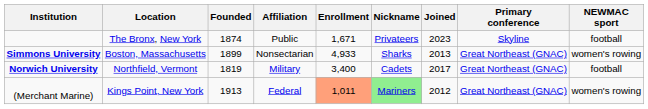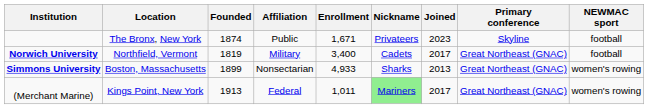rows swapped: Norwich University <-> Simmons University
(Merchant Marine) | Enrollment: lightsalmon background -> no background
(Merchant Marine) | Joined: 2012 -> 2017
